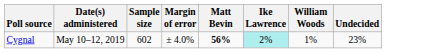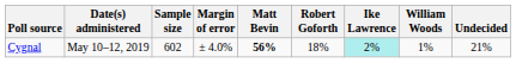+ column: Robert Goforth | 18%
Cygnal | Undecided: 23% -> 21%
